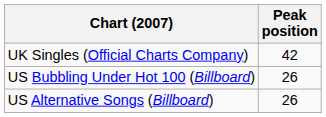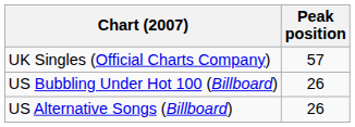UK Singles (Official Charts Company) | Peak position: 42 -> 57
